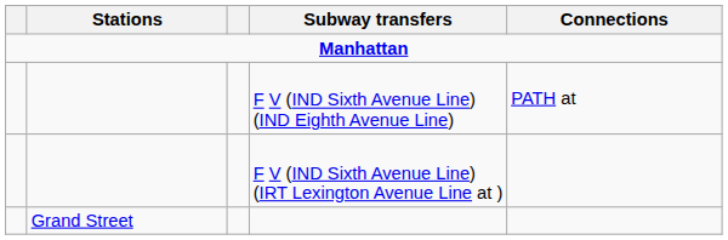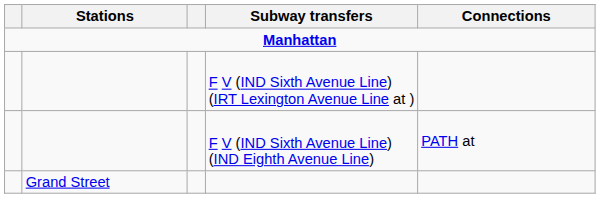rows swapped: F V (IND Sixth Avenue Line) (IND Eighth Avenue Line) <-> F V (IND Sixth Avenue Line) (IRT Lexington Avenue Line at )
